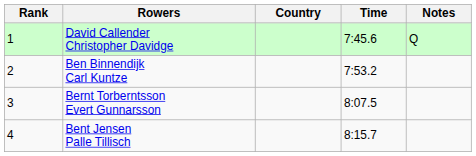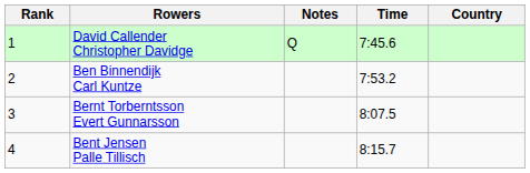columns swapped: Country <-> Notes
